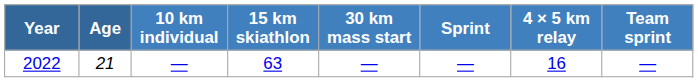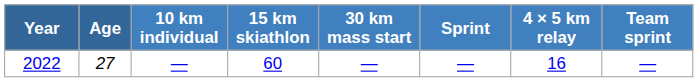2022 | Age: 21 -> 27
2022 | 15 km skiathlon: 63 -> 60
